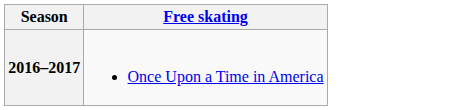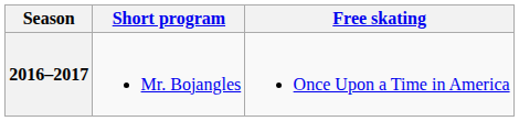+ column: Short program | Mr. Bojangles
